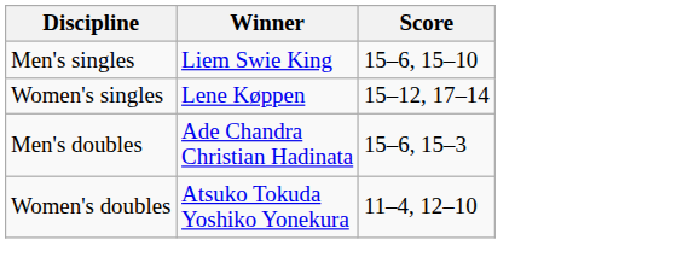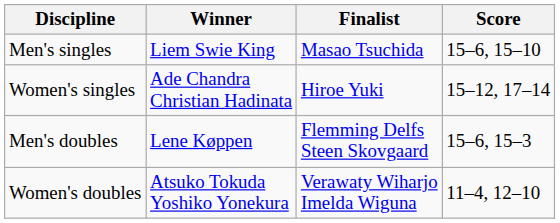+ column: Finalist | Masao Tsuchida | Hiroe Yuki | Flemming Delfs Steen Skovgaard | Verawaty Wiharjo Imelda Wiguna
Women's singles | Winner: Lene Køppen -> Ade Chandra Christian Hadinata
Men's doubles | Winner: Ade Chandra Christian Hadinata -> Lene Køppen
